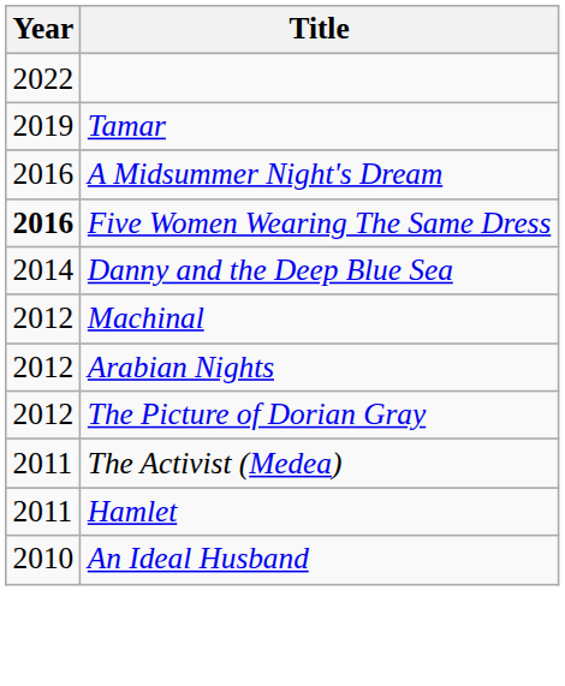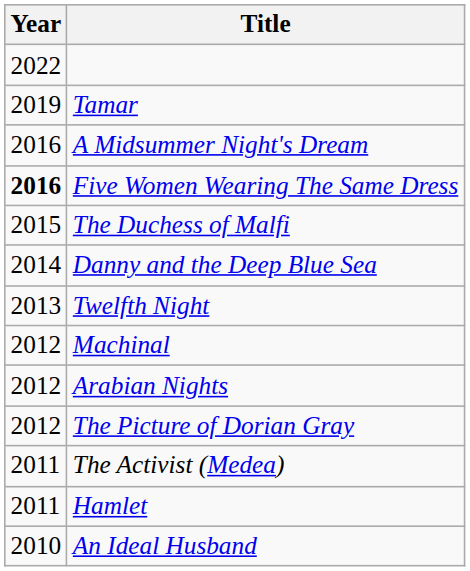+ row: 2015 | The Duchess of Malfi
+ row: 2013 | Twelfth Night
